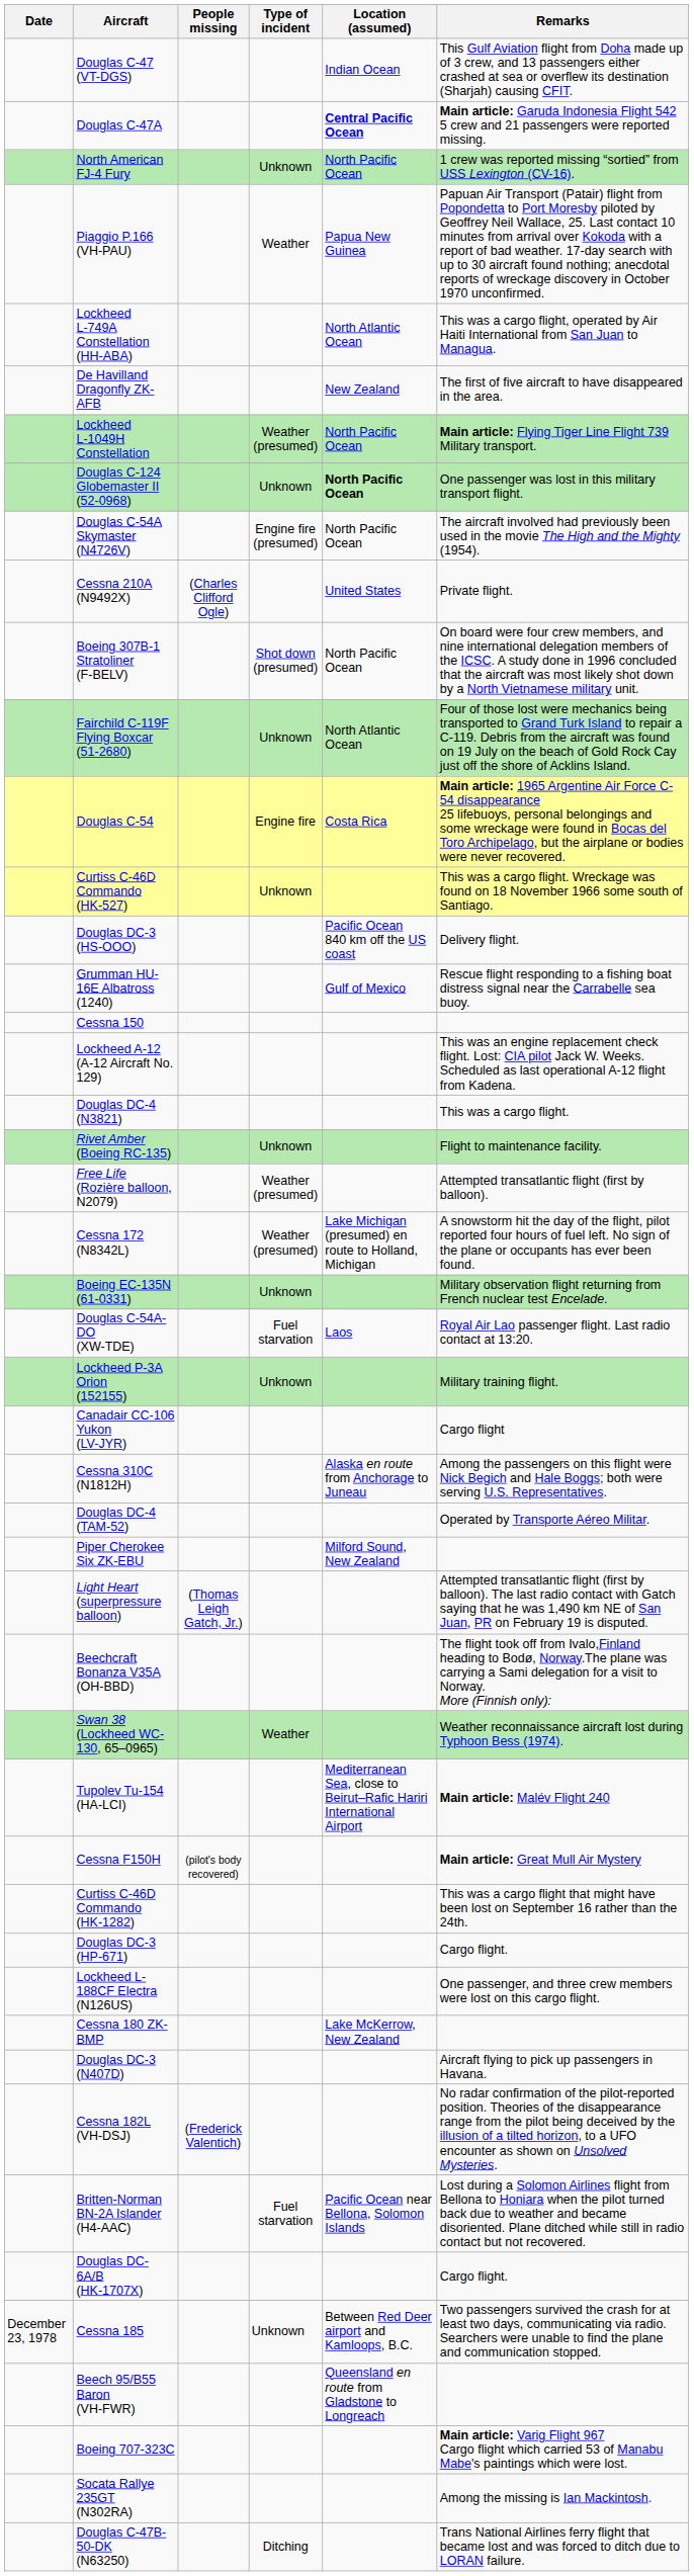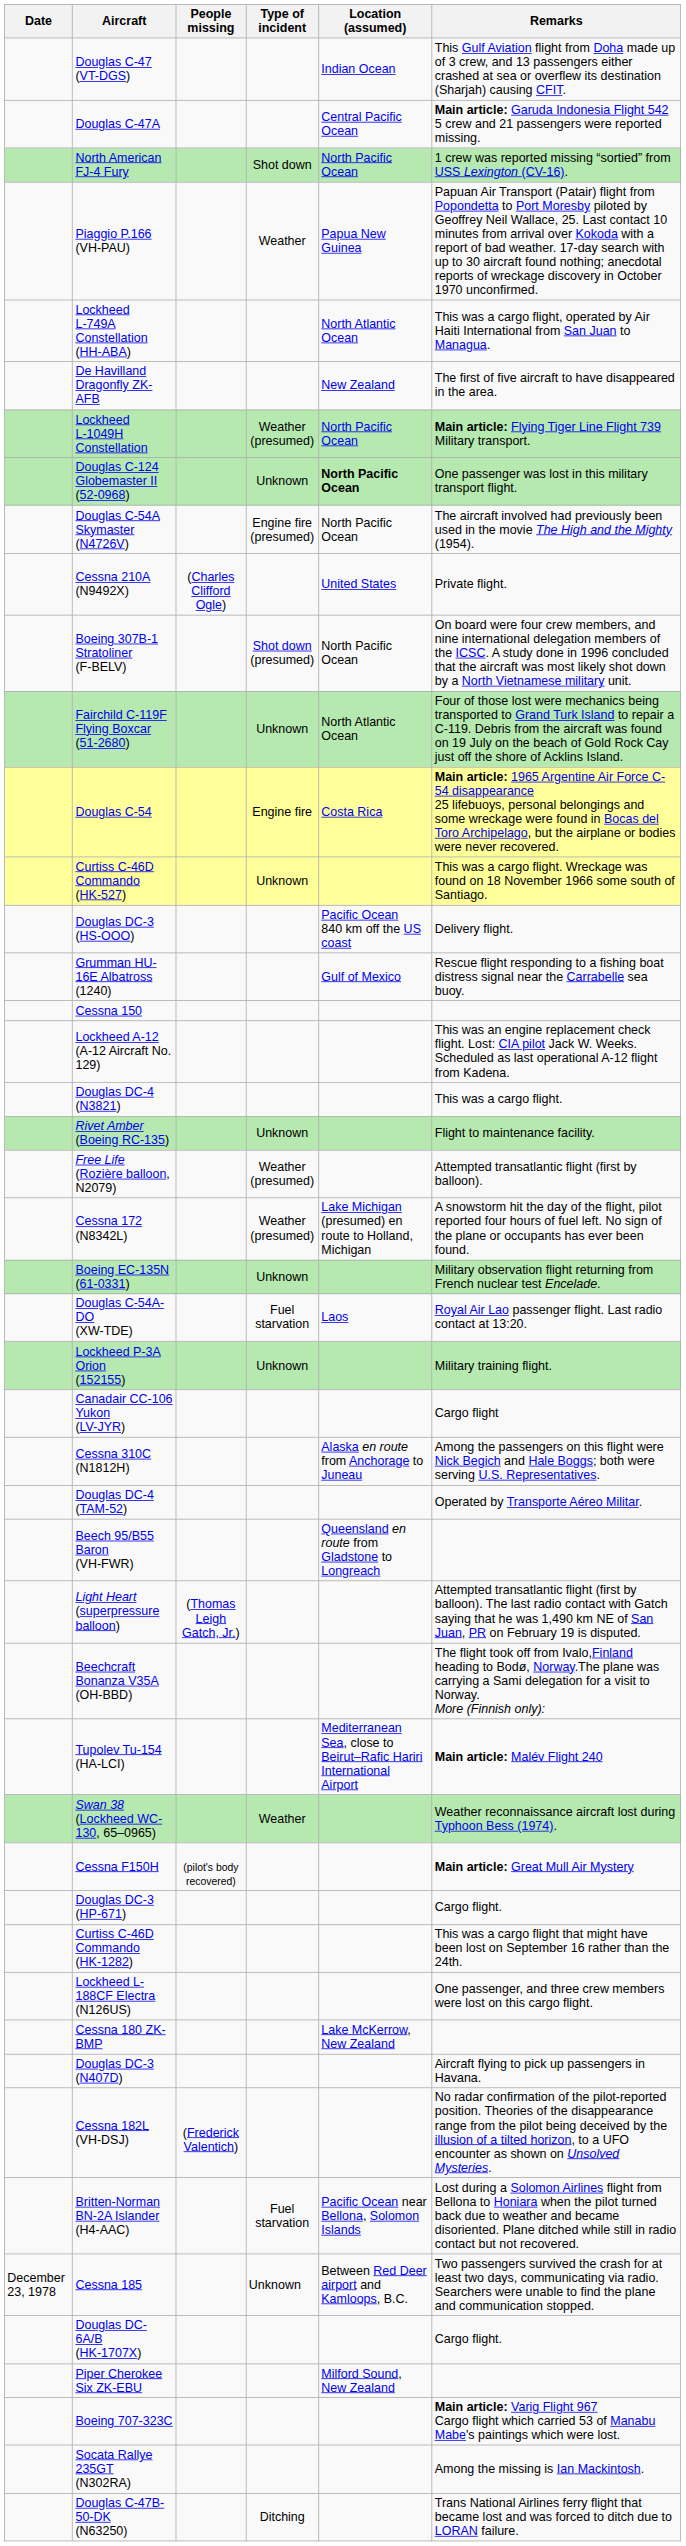Douglas C-47A | Location (assumed): bold -> normal
North American FJ-4 Fury | Type of incident: Unknown -> Shot down
rows swapped: Beech 95/B55 Baron (VH-FWR) <-> Piper Cherokee Six ZK-EBU
rows swapped: Swan 38 (Lockheed WC-130, 65–0965) <-> Tupolev Tu-154 (HA-LCI)
rows swapped: Curtiss C-46D Commando (HK-1282) <-> Douglas DC-3 (HP-671)
rows swapped: Douglas DC-6A/B (HK-1707X) <-> Cessna 185
